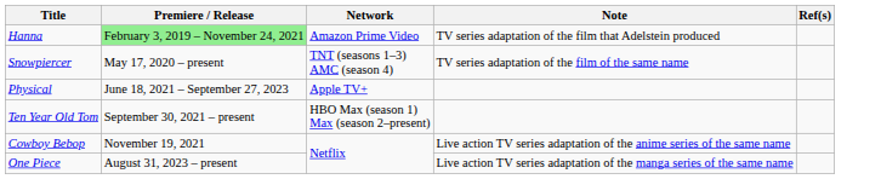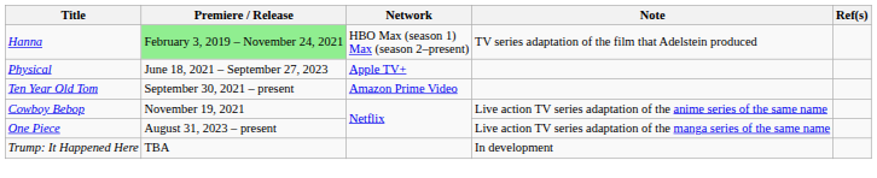Hanna | Network: Amazon Prime Video -> HBO Max (season 1) Max (season 2–present)
- row: Snowpiercer | May 17, 2020 – present | TNT (seasons 1–3) AMC (season 4) | TV series adaptation of the film of the same name
Ten Year Old Tom | Network: HBO Max (season 1) Max (season 2–present) -> Amazon Prime Video
+ row: Trump: It Happened Here | TBA | In development
